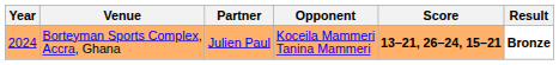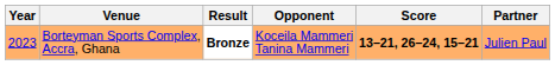columns swapped: Partner <-> Result
Borteyman Sports Complex, Accra, Ghana | Year: 2024 -> 2023
